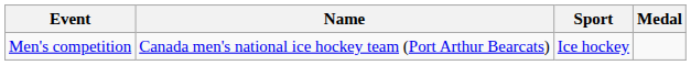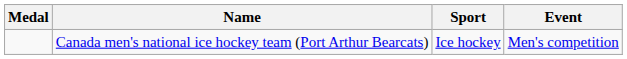columns swapped: Medal <-> Event
